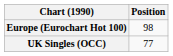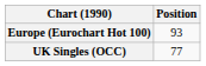Europe (Eurochart Hot 100) | Position: 98 -> 93
